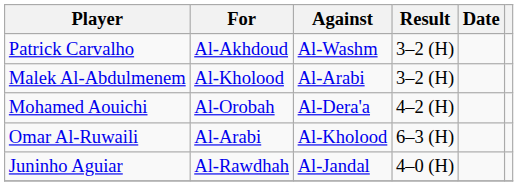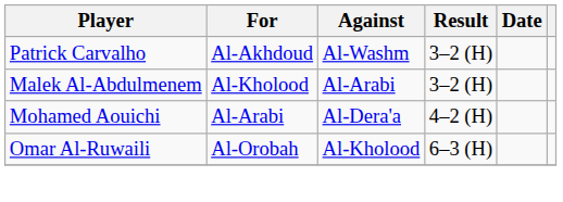Mohamed Aouichi | For: Al-Orobah -> Al-Arabi
Omar Al-Ruwaili | For: Al-Arabi -> Al-Orobah
- row: Juninho Aguiar | Al-Rawdhah | Al-Jandal | 4–0 (H)
